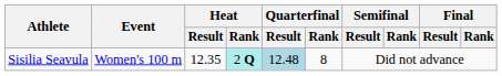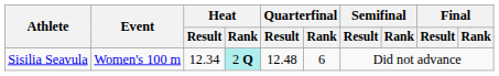Sisilia Seavula | Heat / Result: 12.35 -> 12.34
Sisilia Seavula | Quarterfinal / Result: lightblue background -> no background
Sisilia Seavula | Quarterfinal / Rank: 8 -> 6
